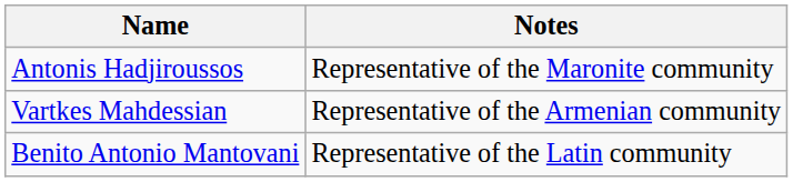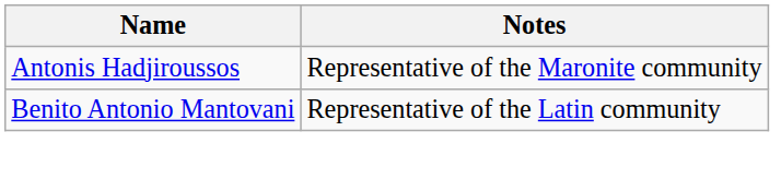- row: Vartkes Mahdessian | Representative of the Armenian community
